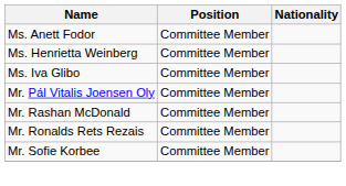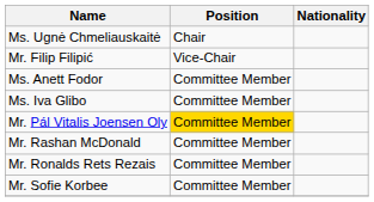+ row: Ms. Ugnė Chmeliauskaitė | Chair
+ row: Mr. Filip Filipić | Vice-Chair
- row: Ms. Henrietta Weinberg | Committee Member
Mr. Pál Vitalis Joensen Oly | Position: no background -> gold background
